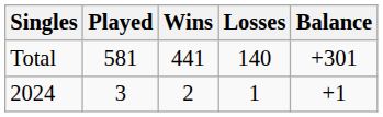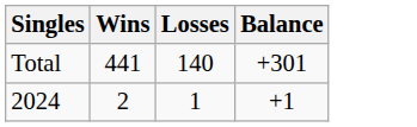- column: Played | 581 | 3
